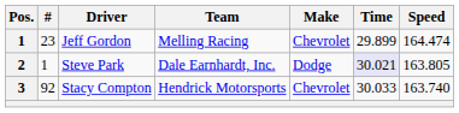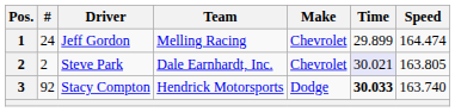Jeff Gordon | #: 23 -> 24
Steve Park | #: 1 -> 2
Steve Park | Make: Dodge -> Chevrolet
Stacy Compton | Make: Chevrolet -> Dodge
Stacy Compton | Time: normal -> bold
